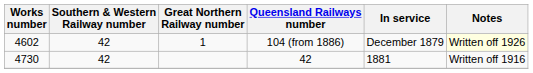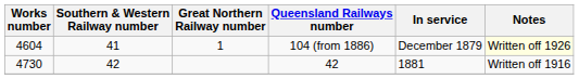104 (from 1886) | Works number: 4602 -> 4604
104 (from 1886) | Southern & Western Railway number: 42 -> 41
